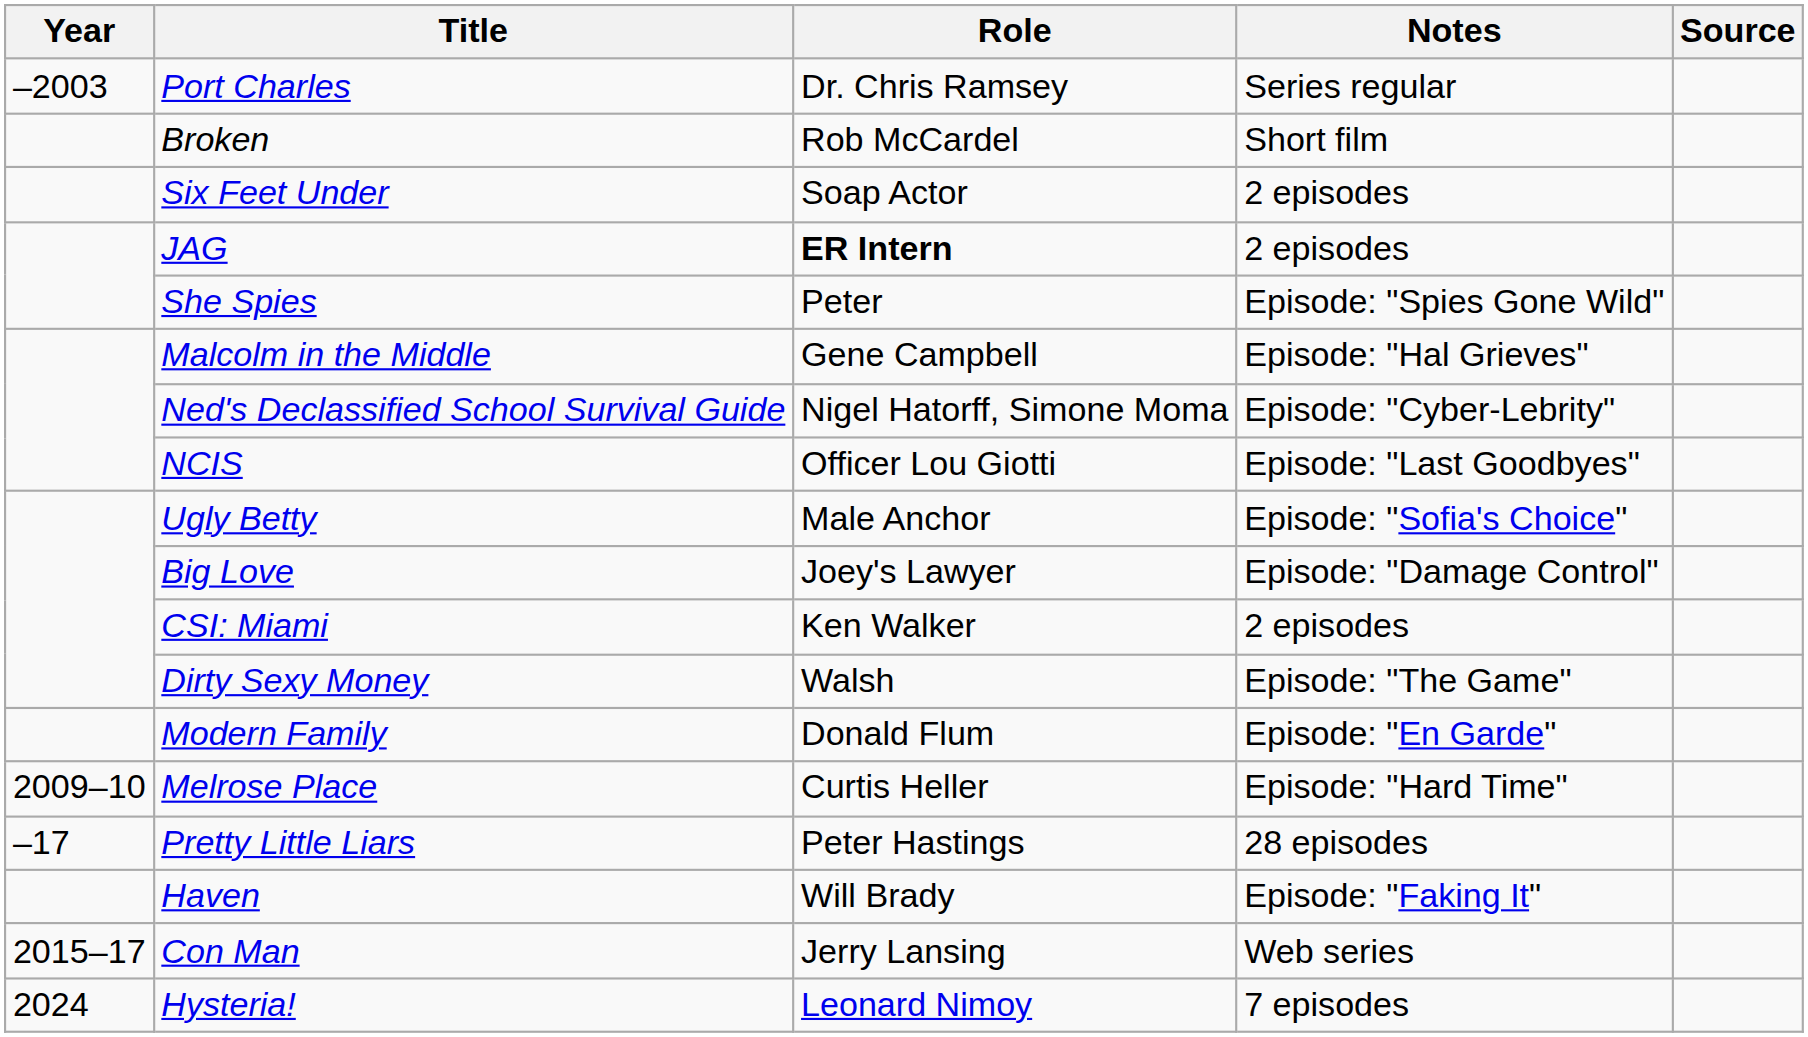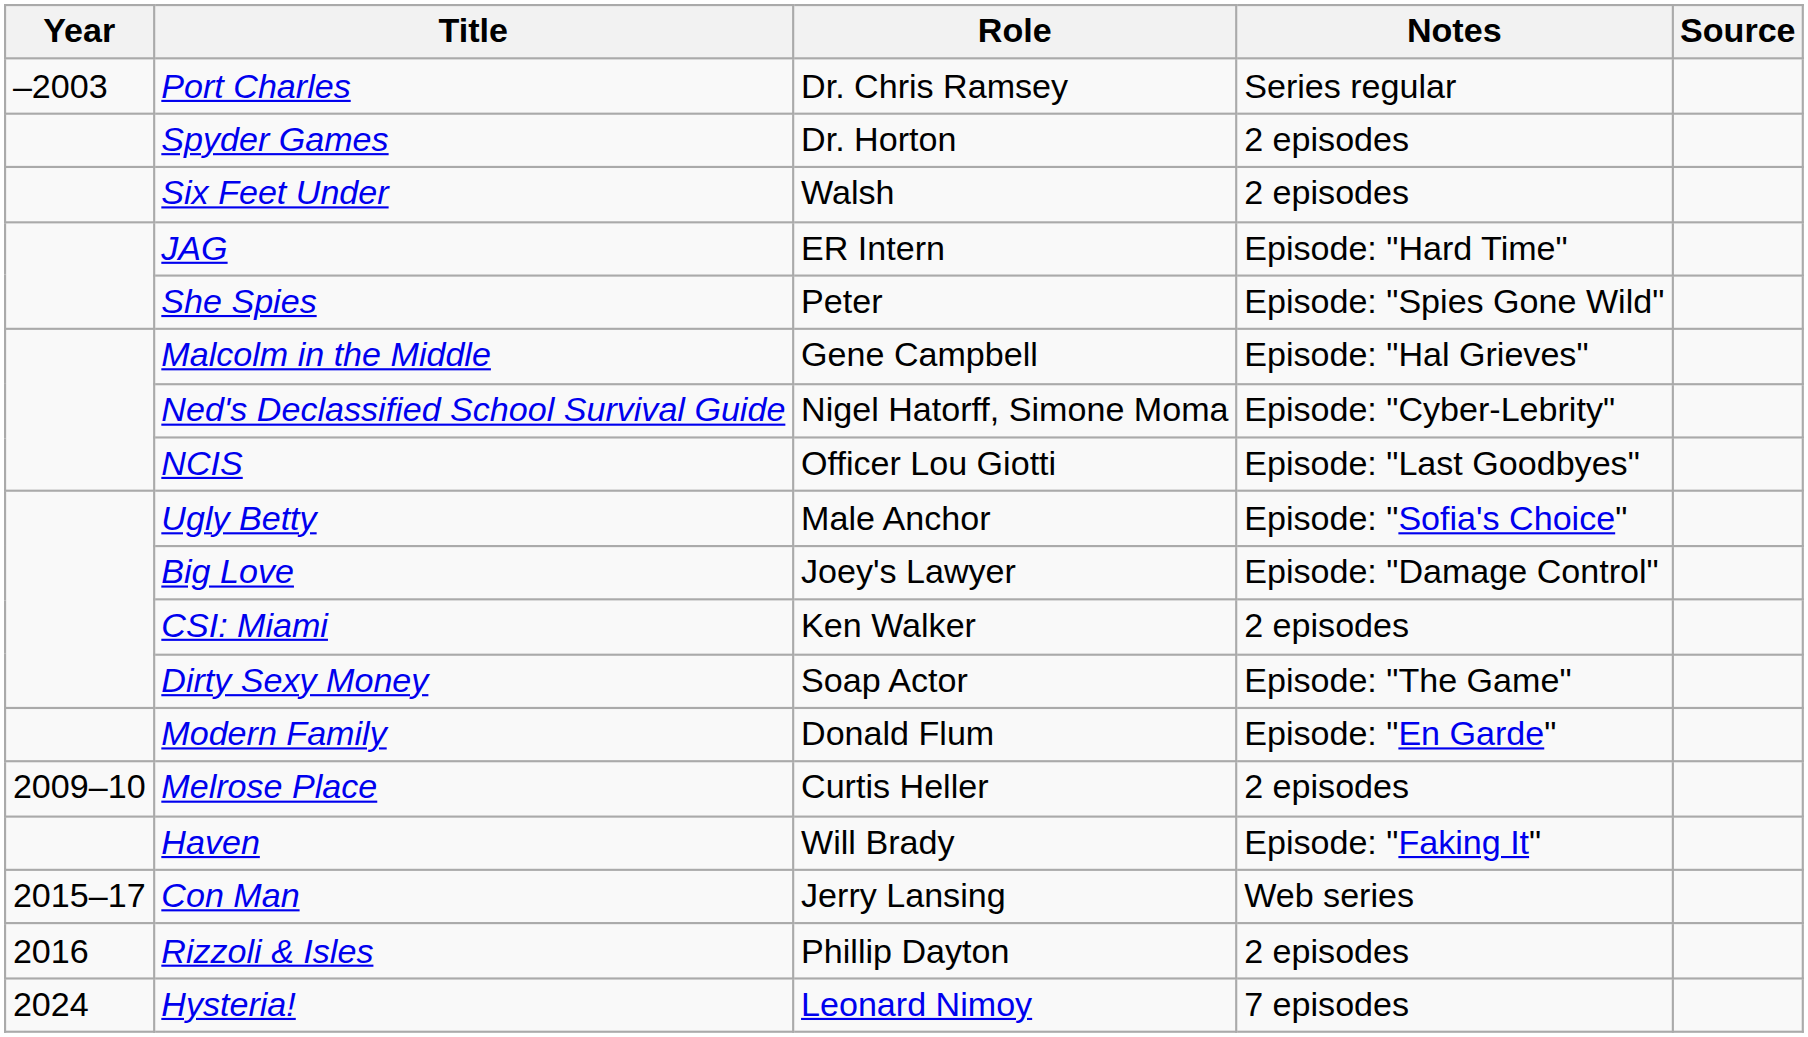- row: Broken | Rob McCardel | Short film
+ row: Spyder Games | Dr. Horton | 2 episodes
Six Feet Under | Role: Soap Actor -> Walsh
JAG | Role: bold -> normal
JAG | Notes: 2 episodes -> Episode: "Hard Time"
Dirty Sexy Money | Role: Walsh -> Soap Actor
Melrose Place | Notes: Episode: "Hard Time" -> 2 episodes
- row: –17 | Pretty Little Liars | Peter Hastings | 28 episodes
+ row: 2016 | Rizzoli & Isles | Phillip Dayton | 2 episodes
